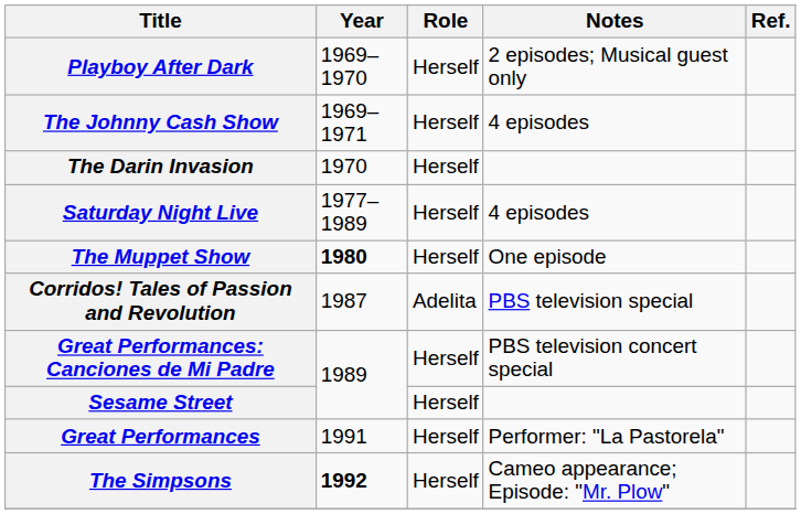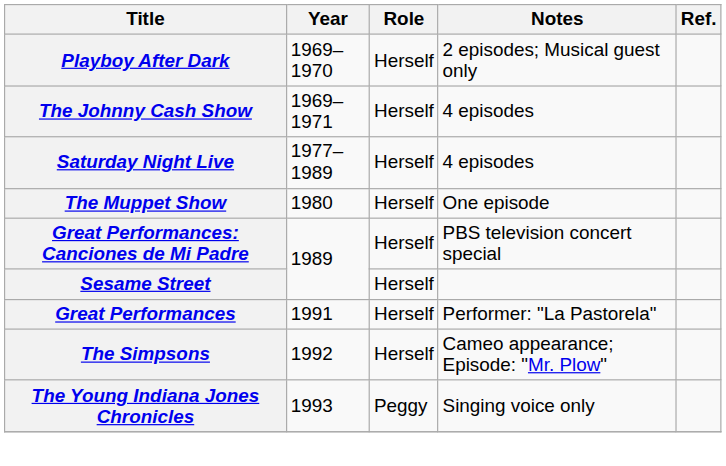- row: The Darin Invasion | 1970 | Herself
The Muppet Show | Year: bold -> normal
- row: Corridos! Tales of Passion and Revolution | 1987 | Adelita | PBS television special
The Simpsons | Year: bold -> normal
+ row: The Young Indiana Jones Chronicles | 1993 | Peggy | Singing voice only
